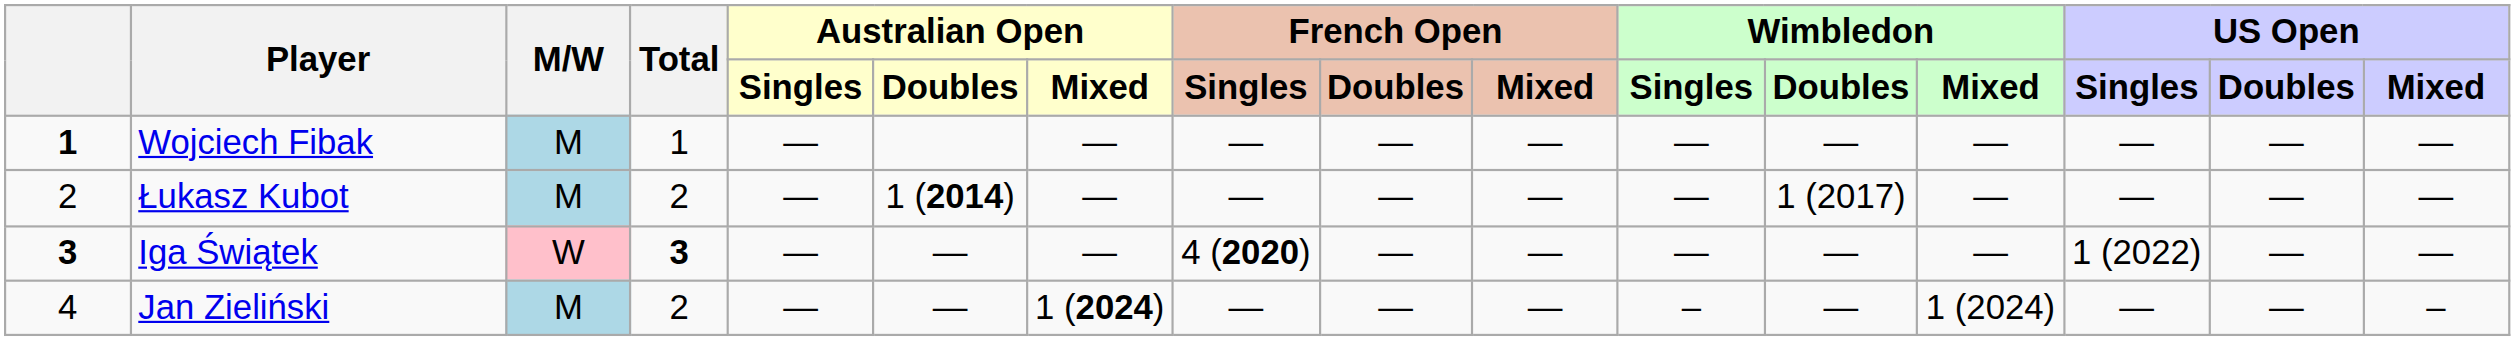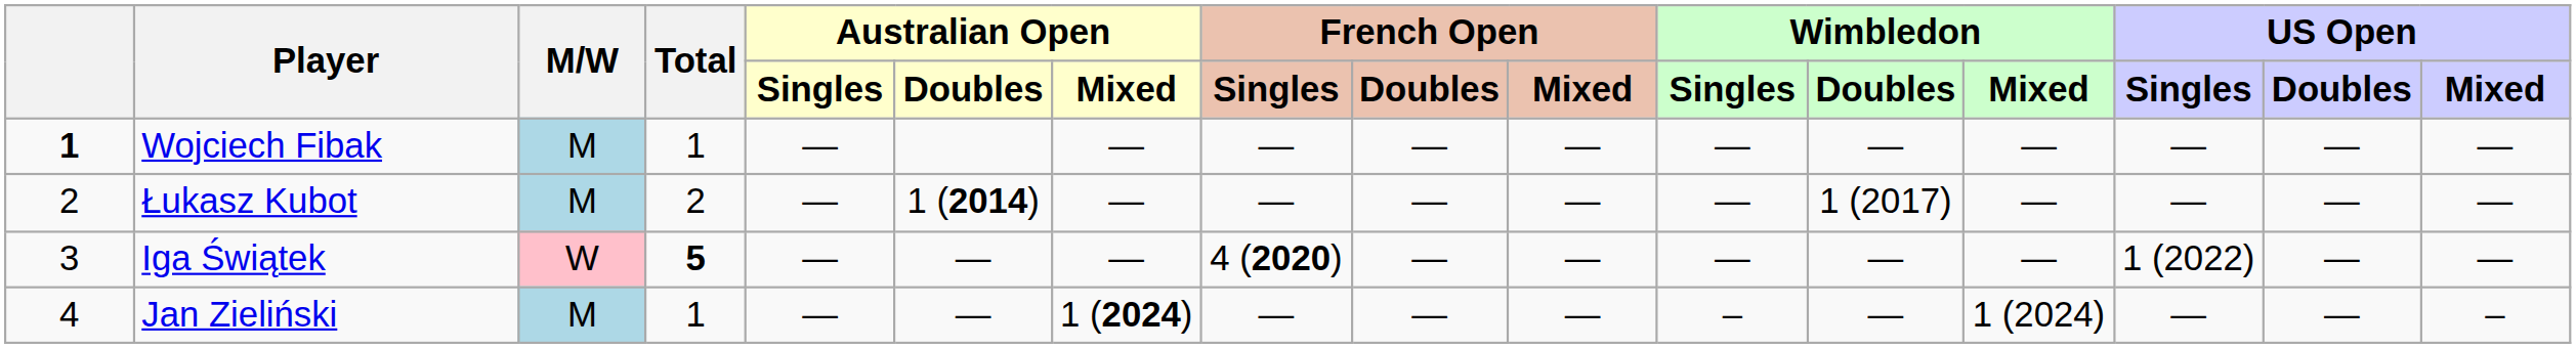Iga Świątek | column 1: bold -> normal
Iga Świątek | Total: 3 -> 5
Jan Zieliński | Total: 2 -> 1
